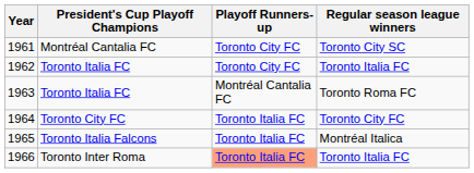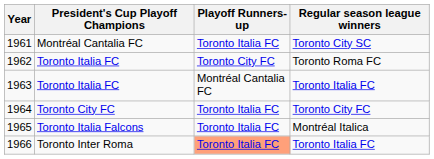1961 | Playoff Runners-up: Toronto City FC -> Toronto Italia FC
1962 | Regular season league winners: Toronto Italia FC -> Toronto Roma FC
1963 | Regular season league winners: Toronto Roma FC -> Toronto Italia FC
